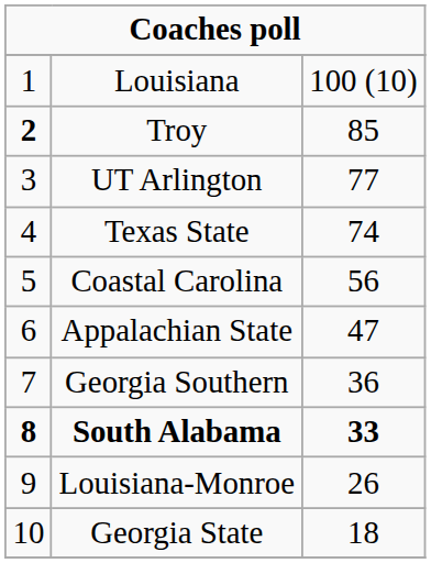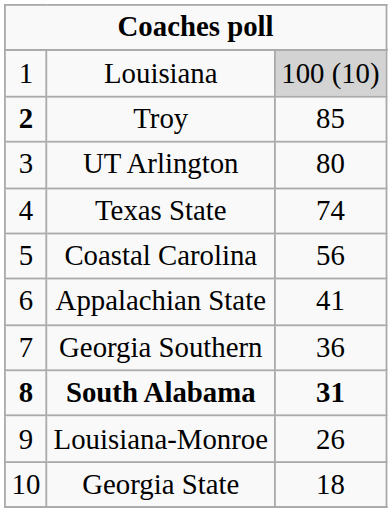Louisiana | column 3: no background -> lightgrey background
UT Arlington | column 3: 77 -> 80
Appalachian State | column 3: 47 -> 41
South Alabama | column 3: 33 -> 31
